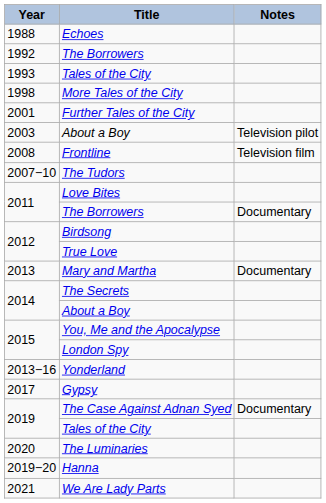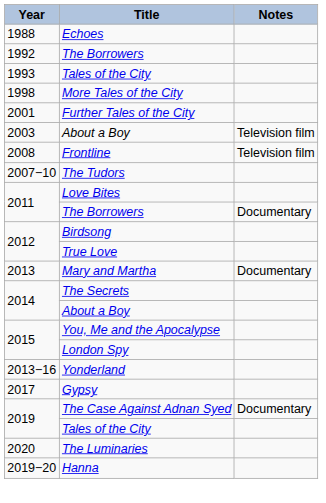2003 / About a Boy | Notes: Television pilot -> Television film
- row: 2021 | We Are Lady Parts
